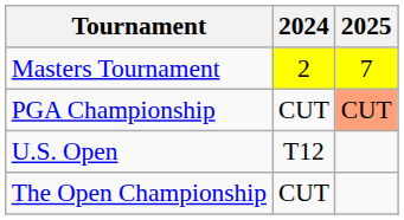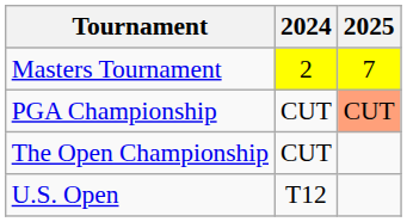rows swapped: U.S. Open <-> The Open Championship
